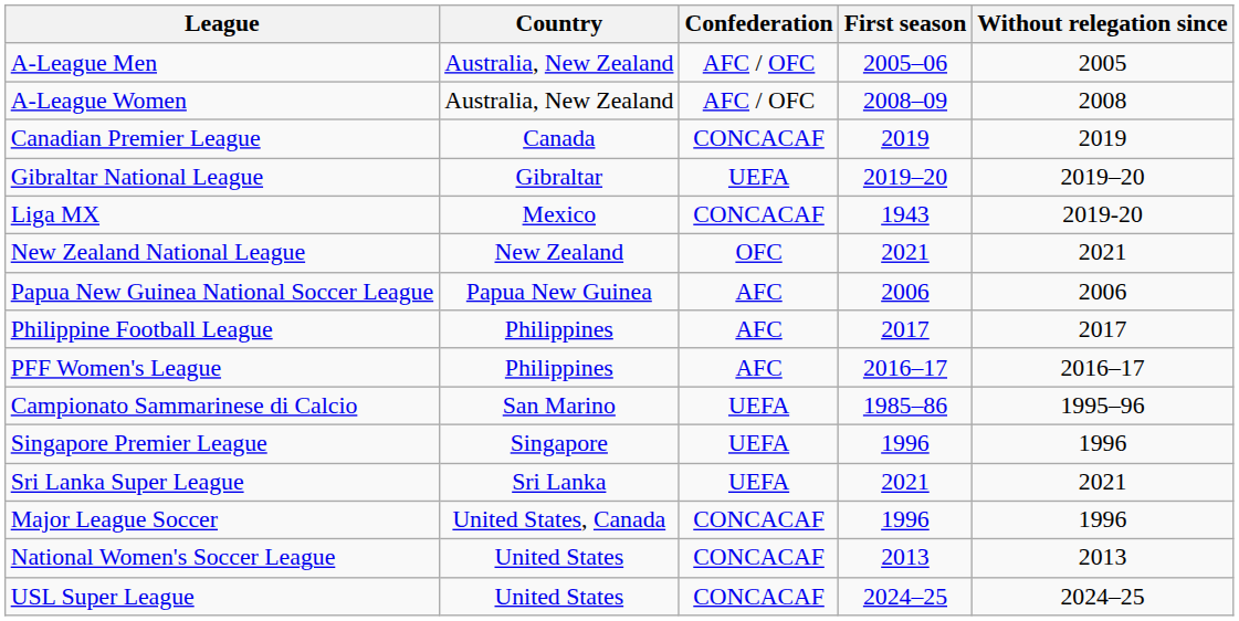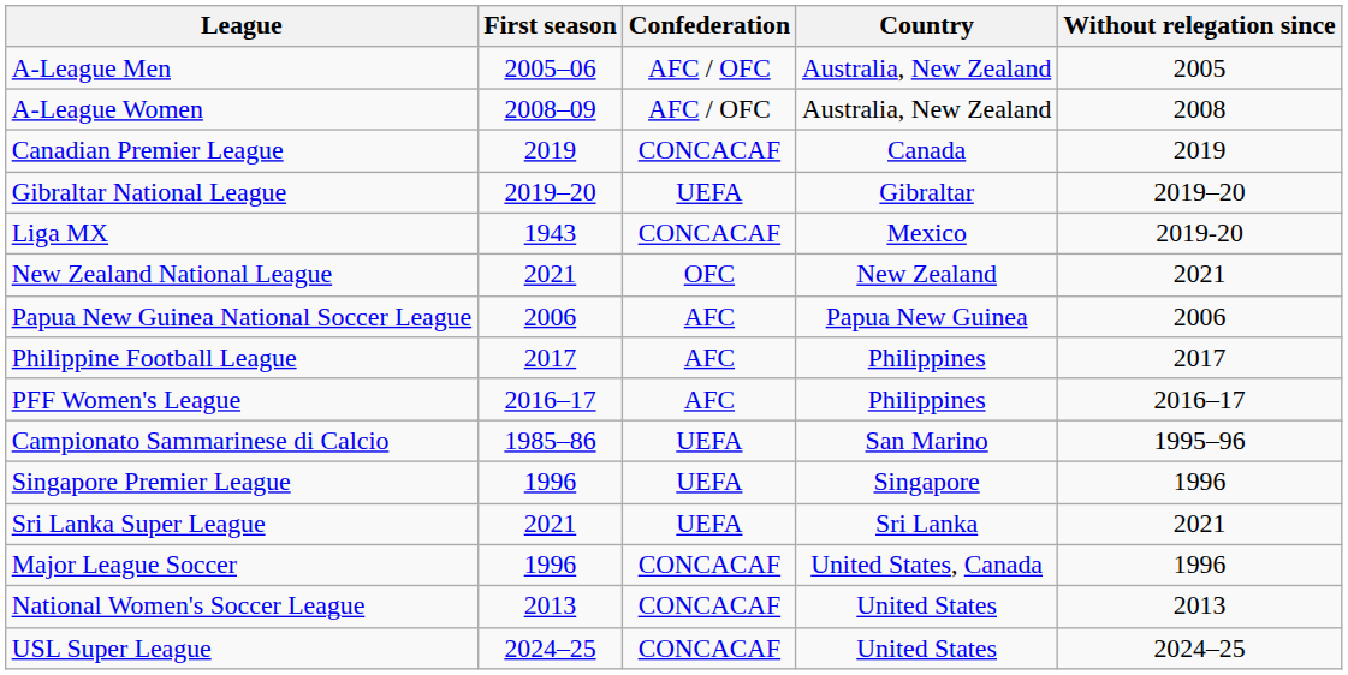columns swapped: Country <-> First season
